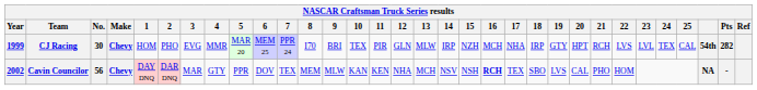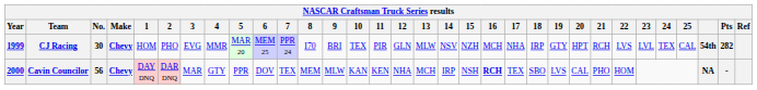CJ Racing | 14: IRP -> NSV
Cavin Councilor | Year: 2002 -> 2000
Cavin Councilor | 14: NSV -> IRP
